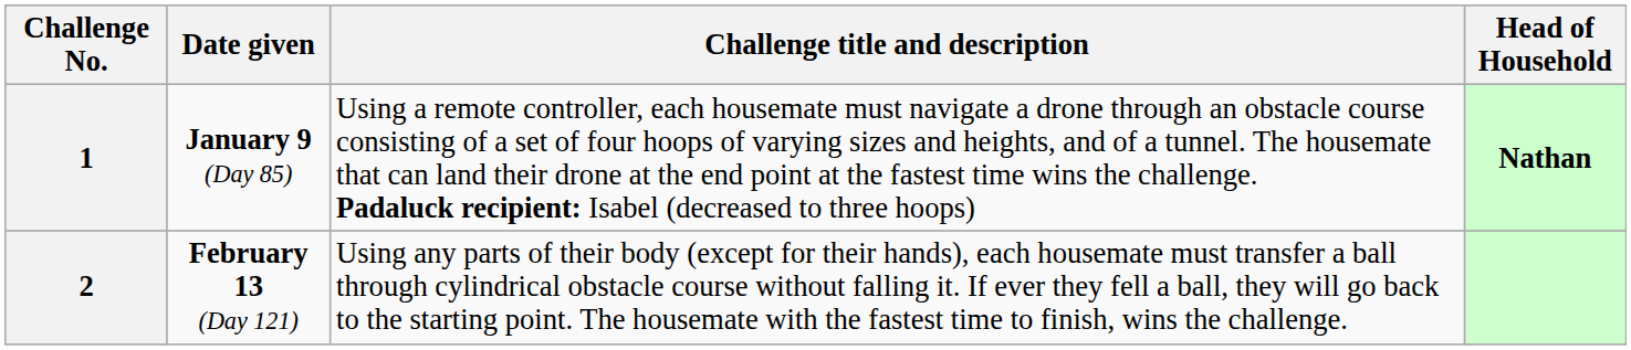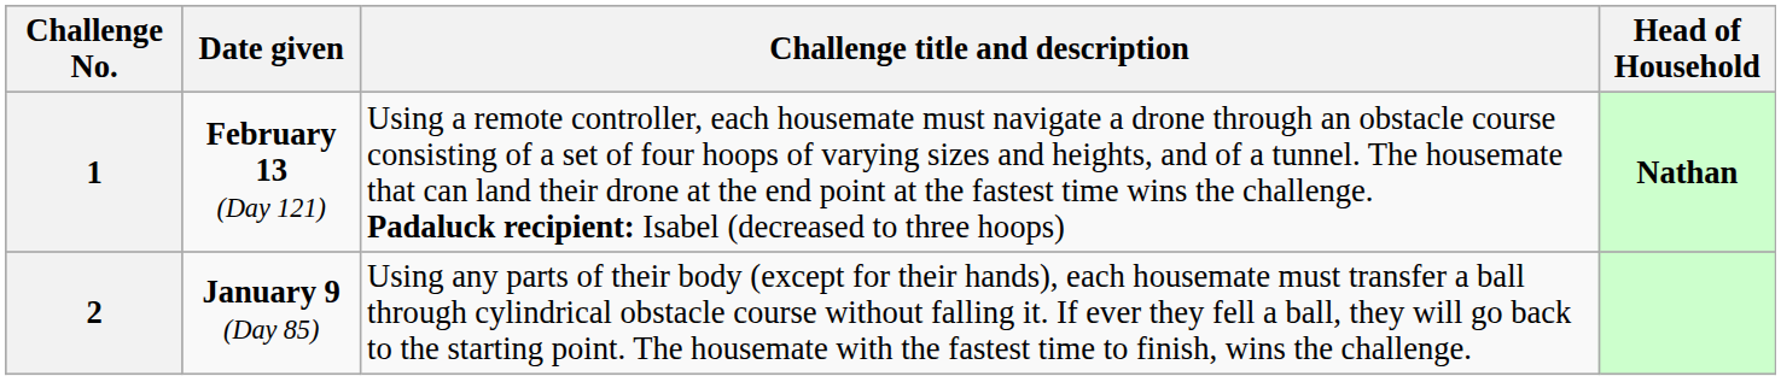1 | Date given: January 9 (Day 85) -> February 13 (Day 121)
2 | Date given: February 13 (Day 121) -> January 9 (Day 85)
